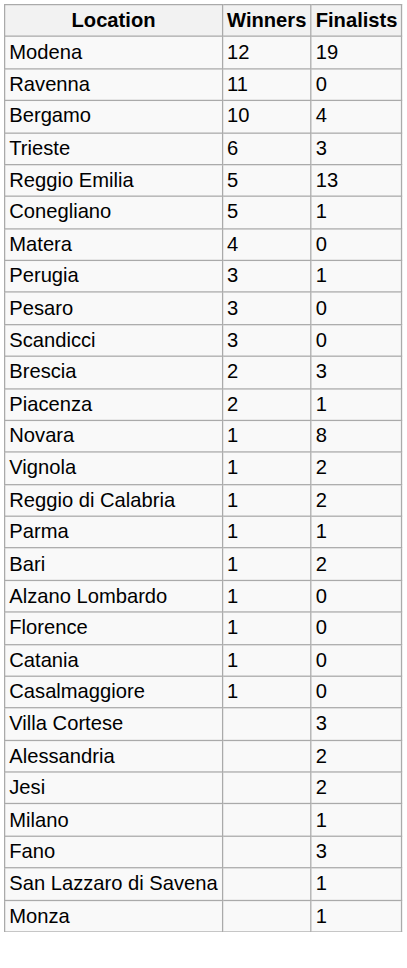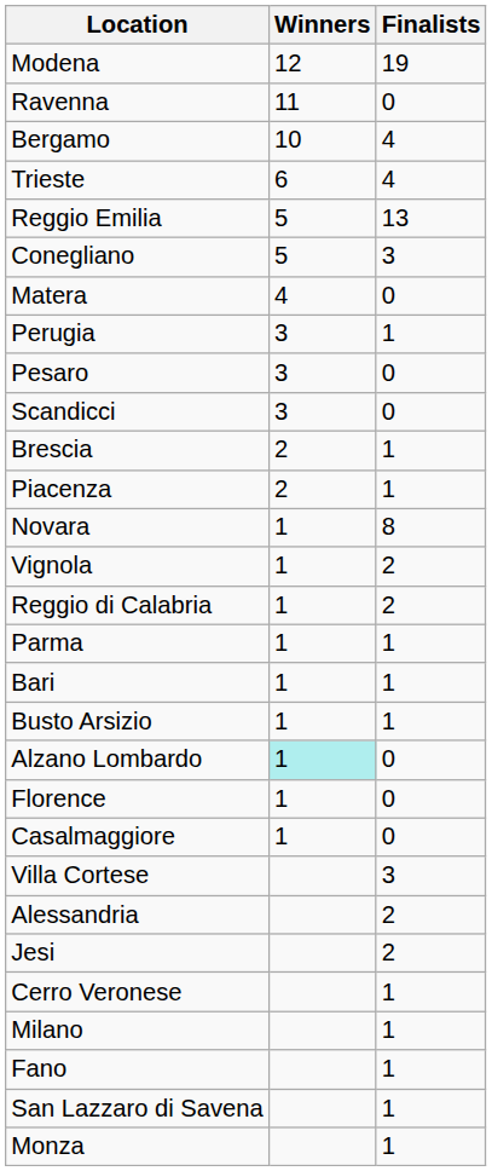Trieste | Finalists: 3 -> 4
Conegliano | Finalists: 1 -> 3
Brescia | Finalists: 3 -> 1
Bari | Finalists: 2 -> 1
+ row: Busto Arsizio | 1 | 1
Alzano Lombardo | Winners: no background -> paleturquoise background
- row: Catania | 1 | 0
+ row: Cerro Veronese | 1
Fano | Finalists: 3 -> 1
